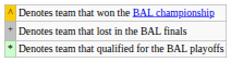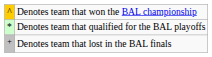rows swapped: Denotes team that lost in the BAL finals <-> Denotes team that qualified for the BAL playoffs
